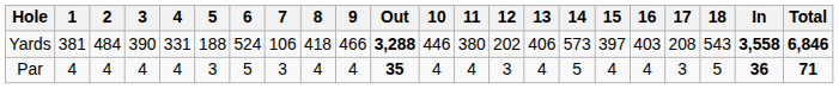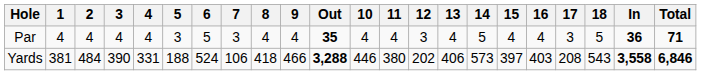rows swapped: Yards <-> Par
